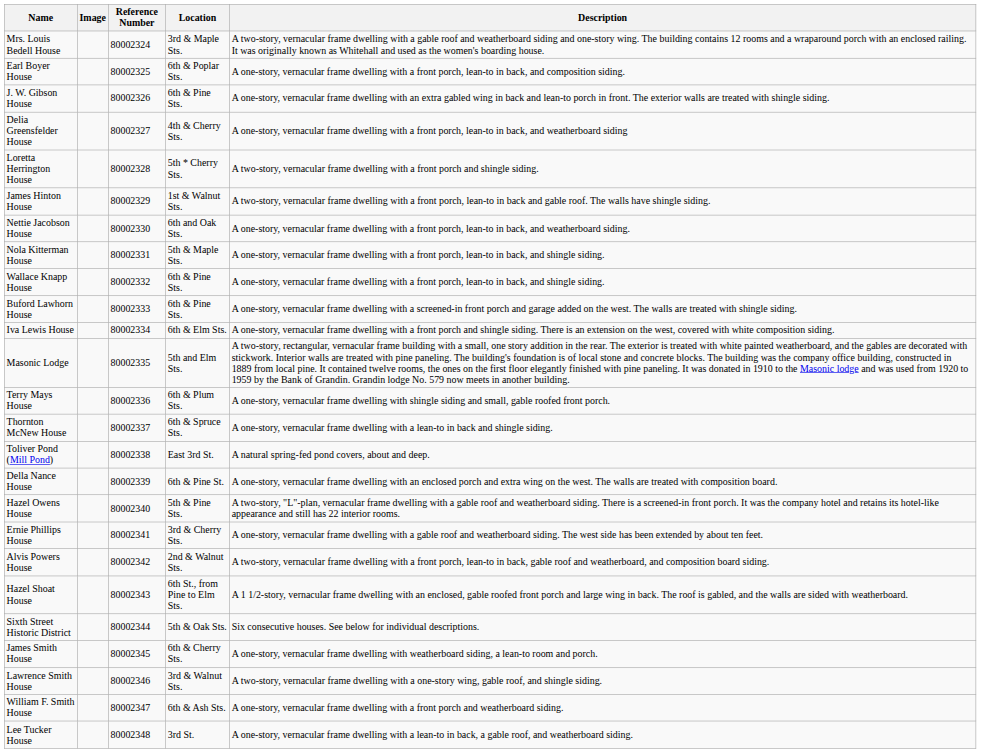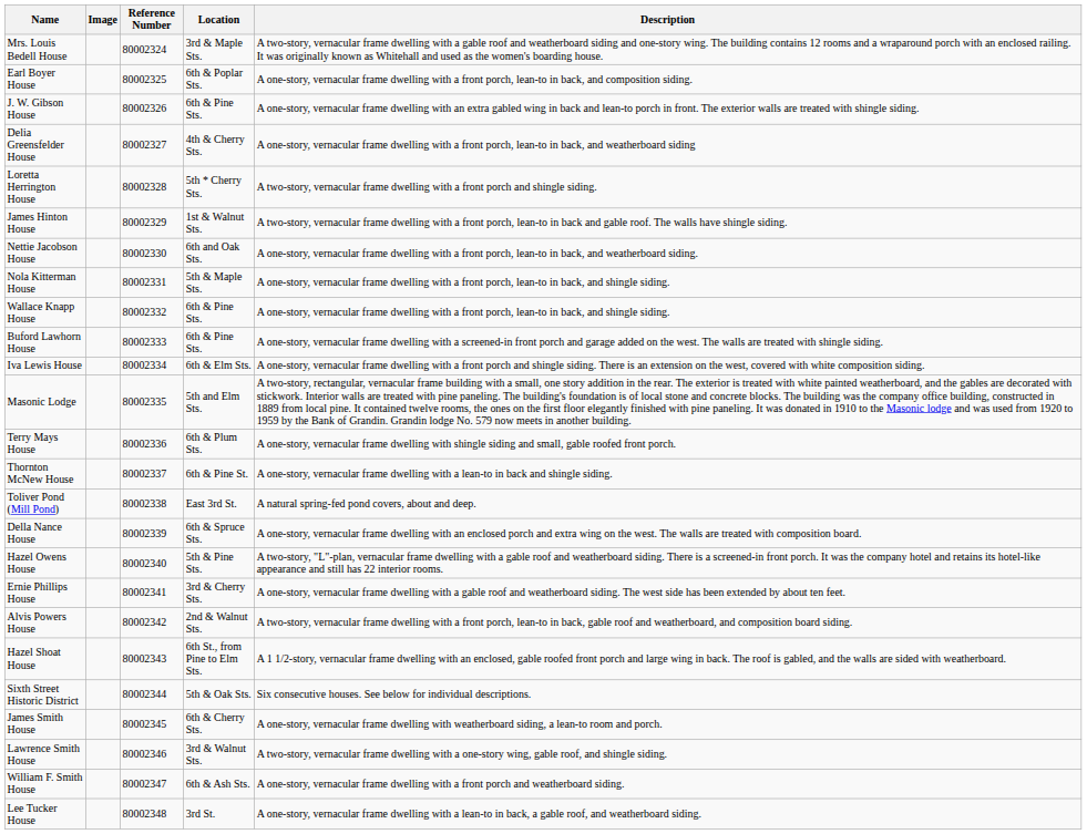Thornton McNew House | Location: 6th & Spruce Sts. -> 6th & Pine St.
Della Nance House | Location: 6th & Pine St. -> 6th & Spruce Sts.
